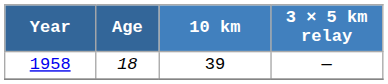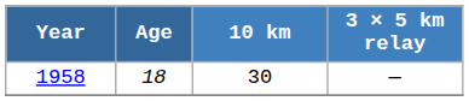1958 | 10 km: 39 -> 30
